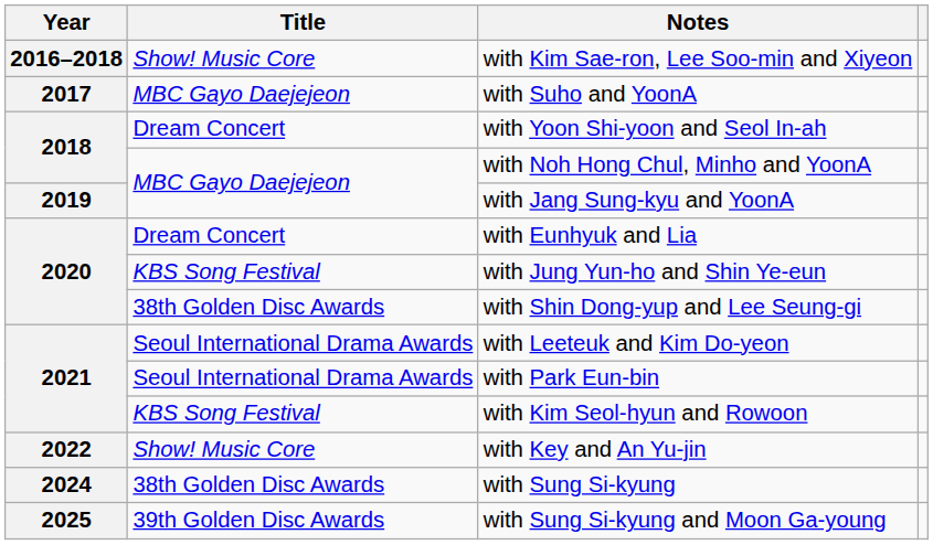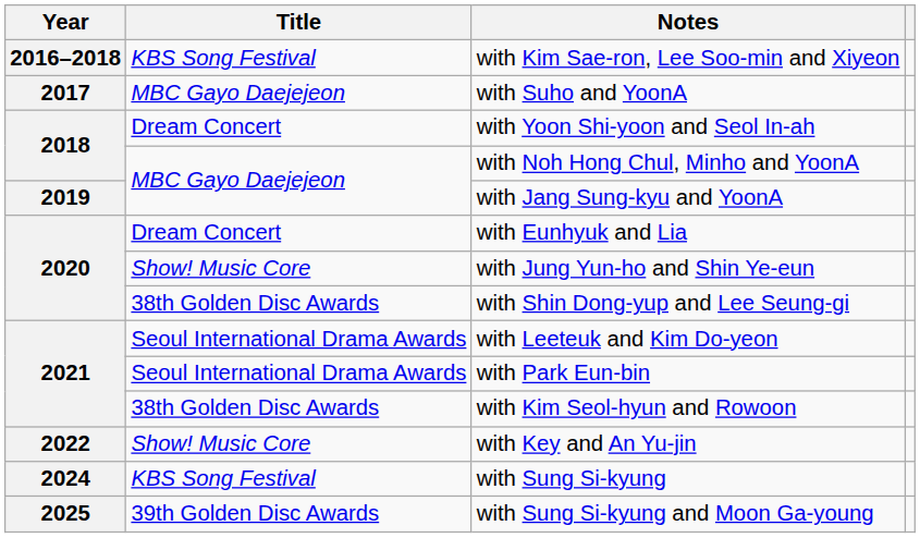with Kim Sae-ron, Lee Soo-min and Xiyeon | Title: Show! Music Core -> KBS Song Festival
with Jung Yun-ho and Shin Ye-eun | Title: KBS Song Festival -> Show! Music Core
with Kim Seol-hyun and Rowoon | Title: KBS Song Festival -> 38th Golden Disc Awards
with Sung Si-kyung | Title: 38th Golden Disc Awards -> KBS Song Festival
